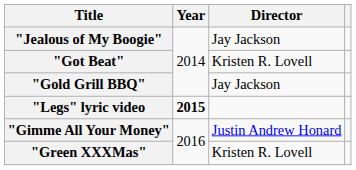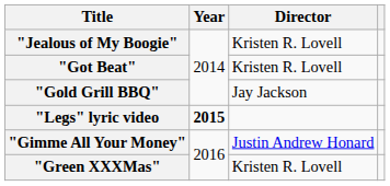"Jealous of My Boogie" | Director: Jay Jackson -> Kristen R. Lovell
